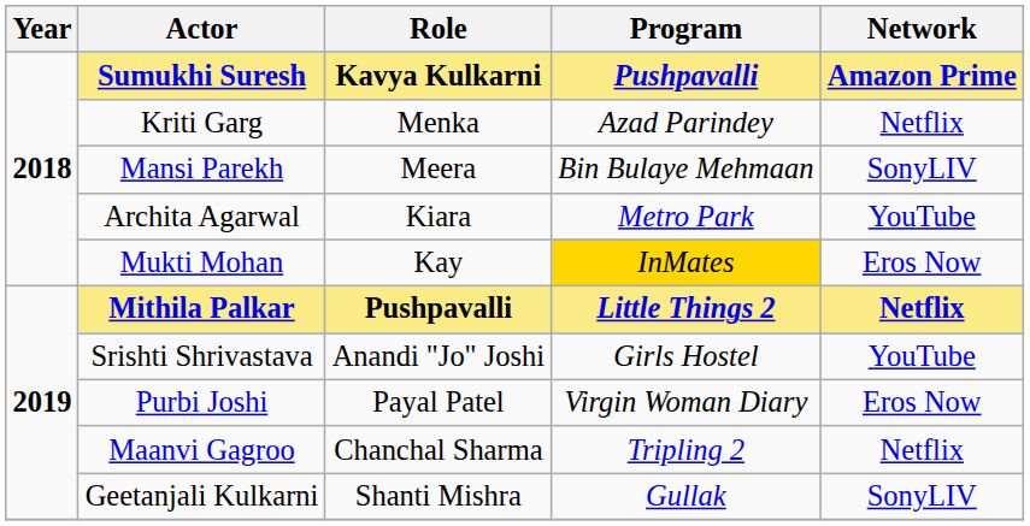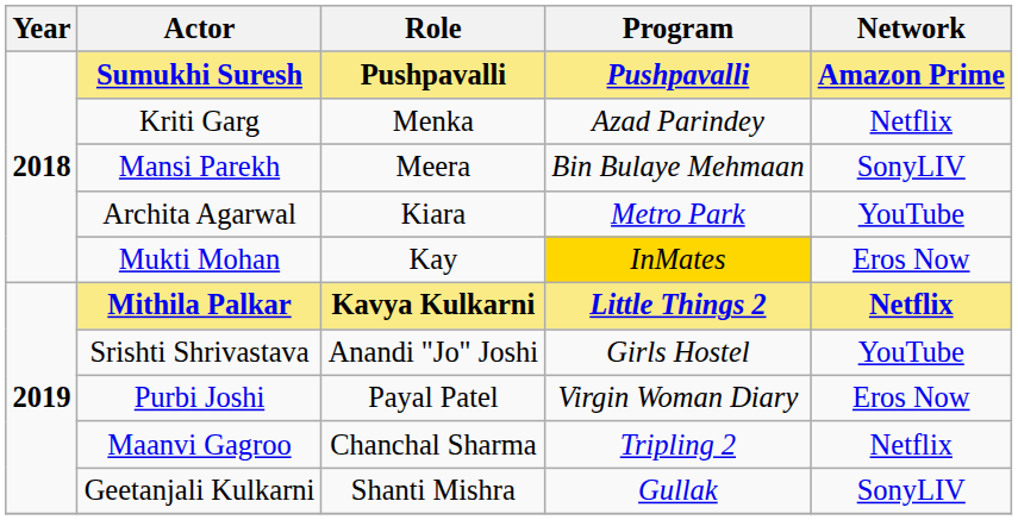Sumukhi Suresh | Role: Kavya Kulkarni -> Pushpavalli
Mithila Palkar | Role: Pushpavalli -> Kavya Kulkarni
